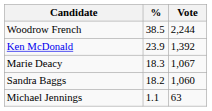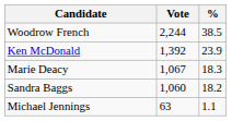columns swapped: Vote <-> %
